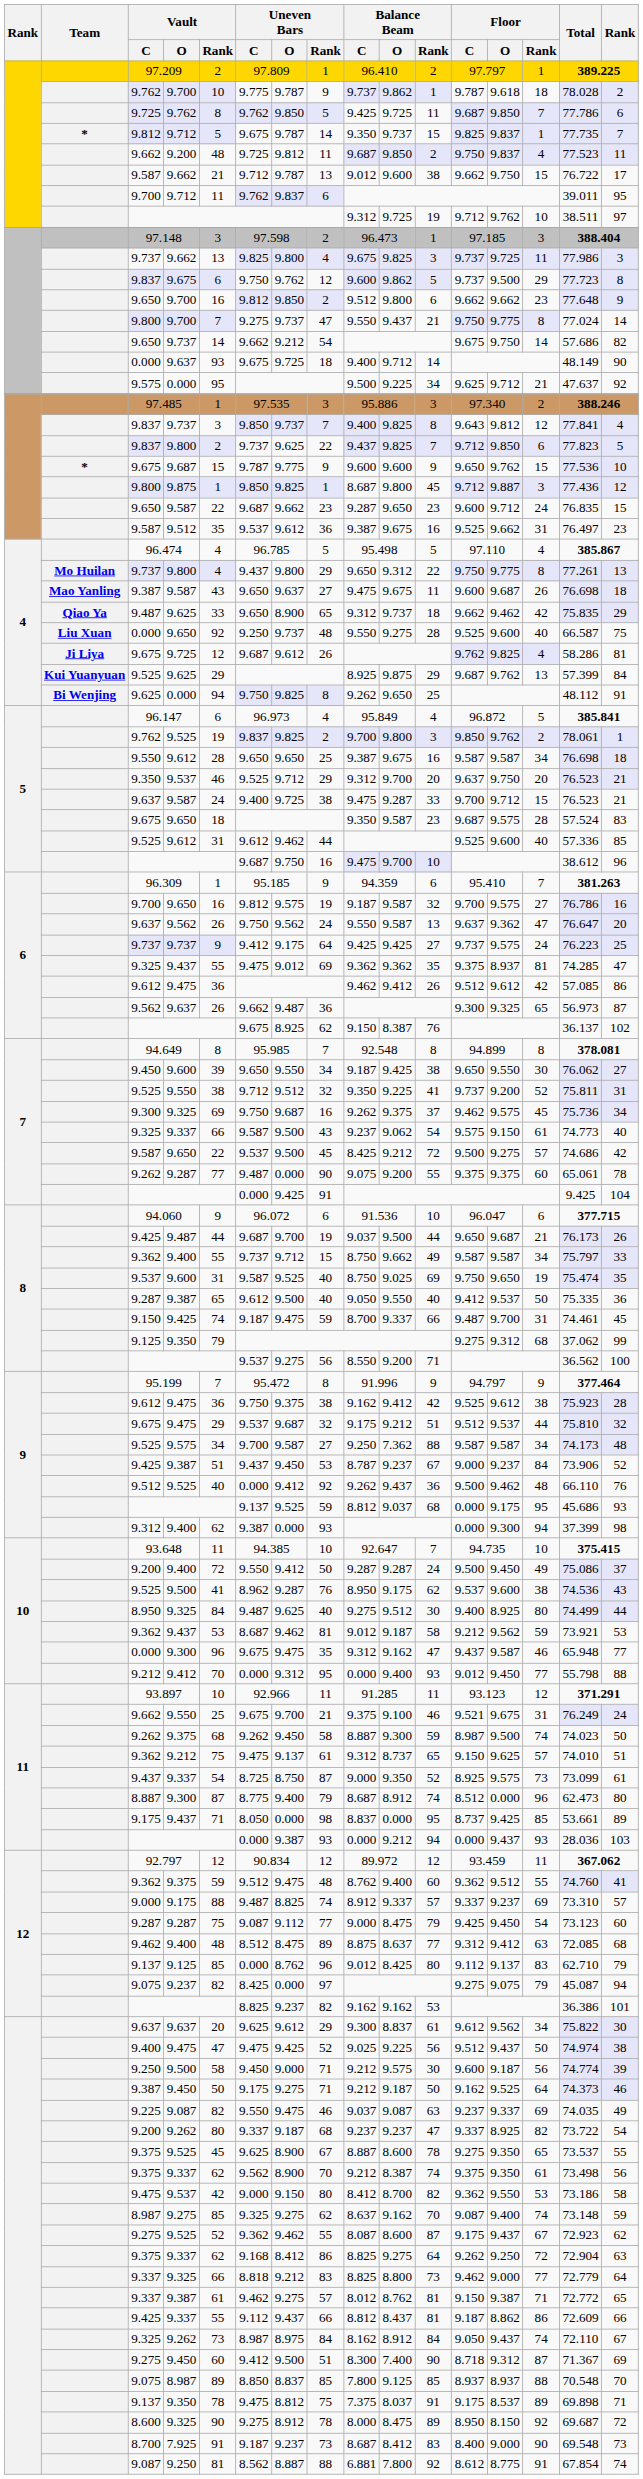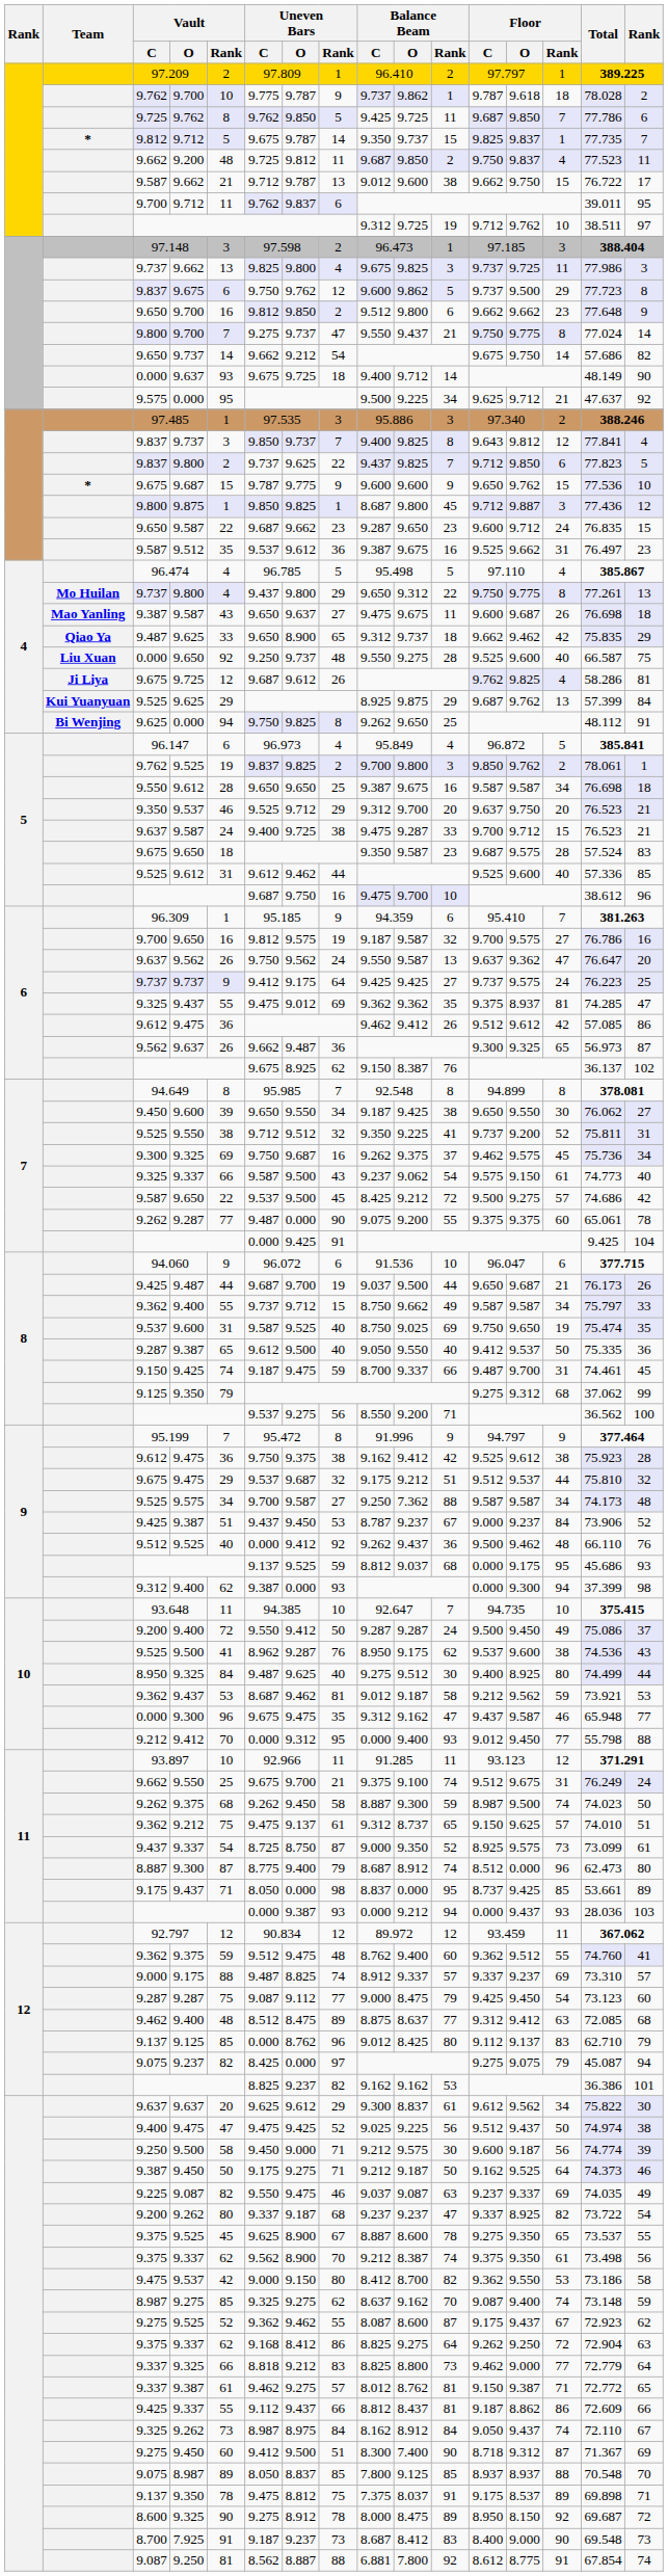9.662 / 9.550 | Balance Beam / Rank: 46 -> 74
9.662 / 9.550 | Floor / C: 9.521 -> 9.512
9.075 / 8.987 | Uneven Bars / C: 8.850 -> 8.050
